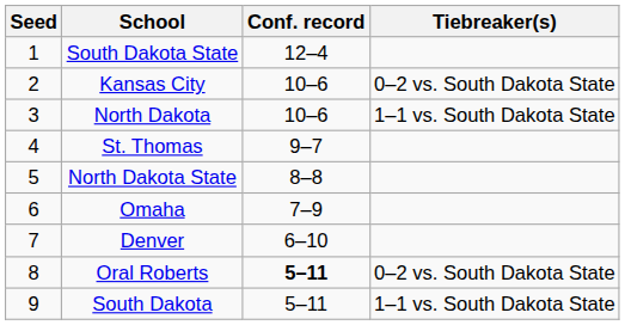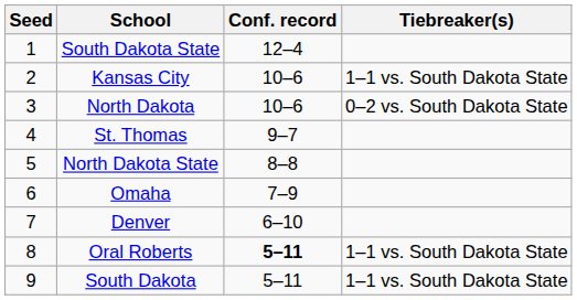Kansas City | Tiebreaker(s): 0–2 vs. South Dakota State -> 1–1 vs. South Dakota State
North Dakota | Tiebreaker(s): 1–1 vs. South Dakota State -> 0–2 vs. South Dakota State
Oral Roberts | Tiebreaker(s): 0–2 vs. South Dakota State -> 1–1 vs. South Dakota State
